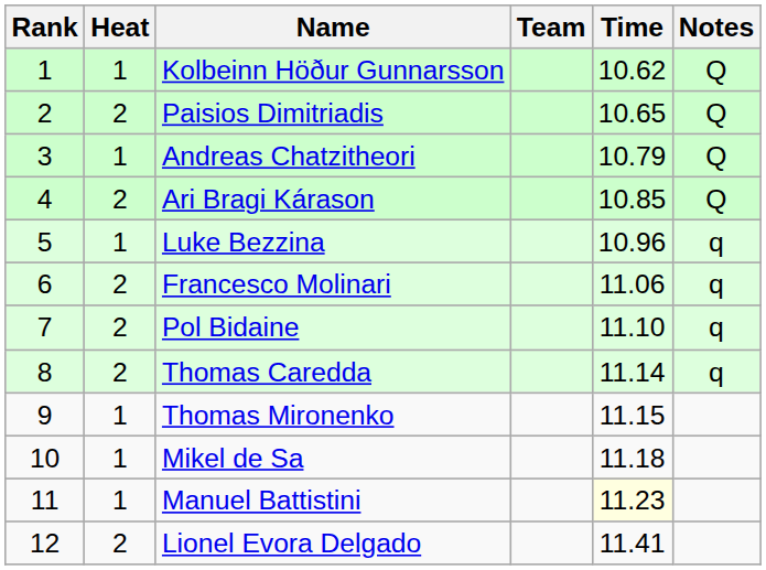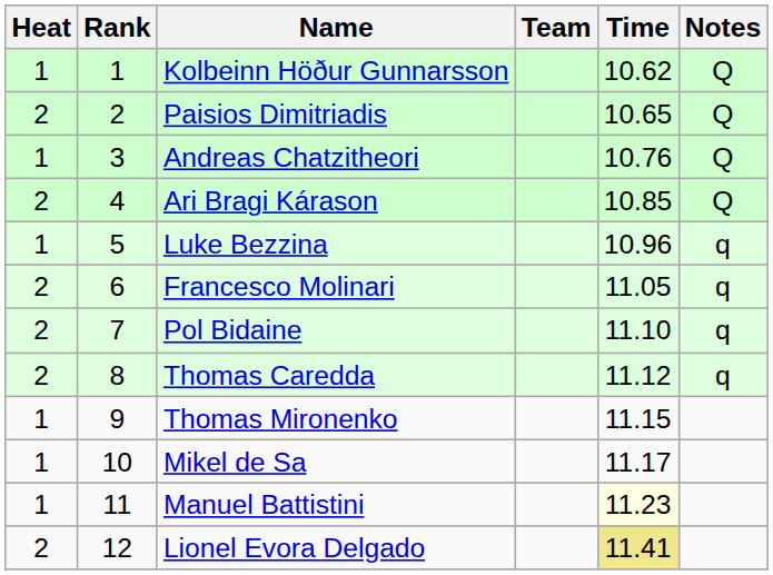columns swapped: Rank <-> Heat
Andreas Chatzitheori | Time: 10.79 -> 10.76
Francesco Molinari | Time: 11.06 -> 11.05
Thomas Caredda | Time: 11.14 -> 11.12
Mikel de Sa | Time: 11.18 -> 11.17
Lionel Evora Delgado | Time: no background -> khaki background
